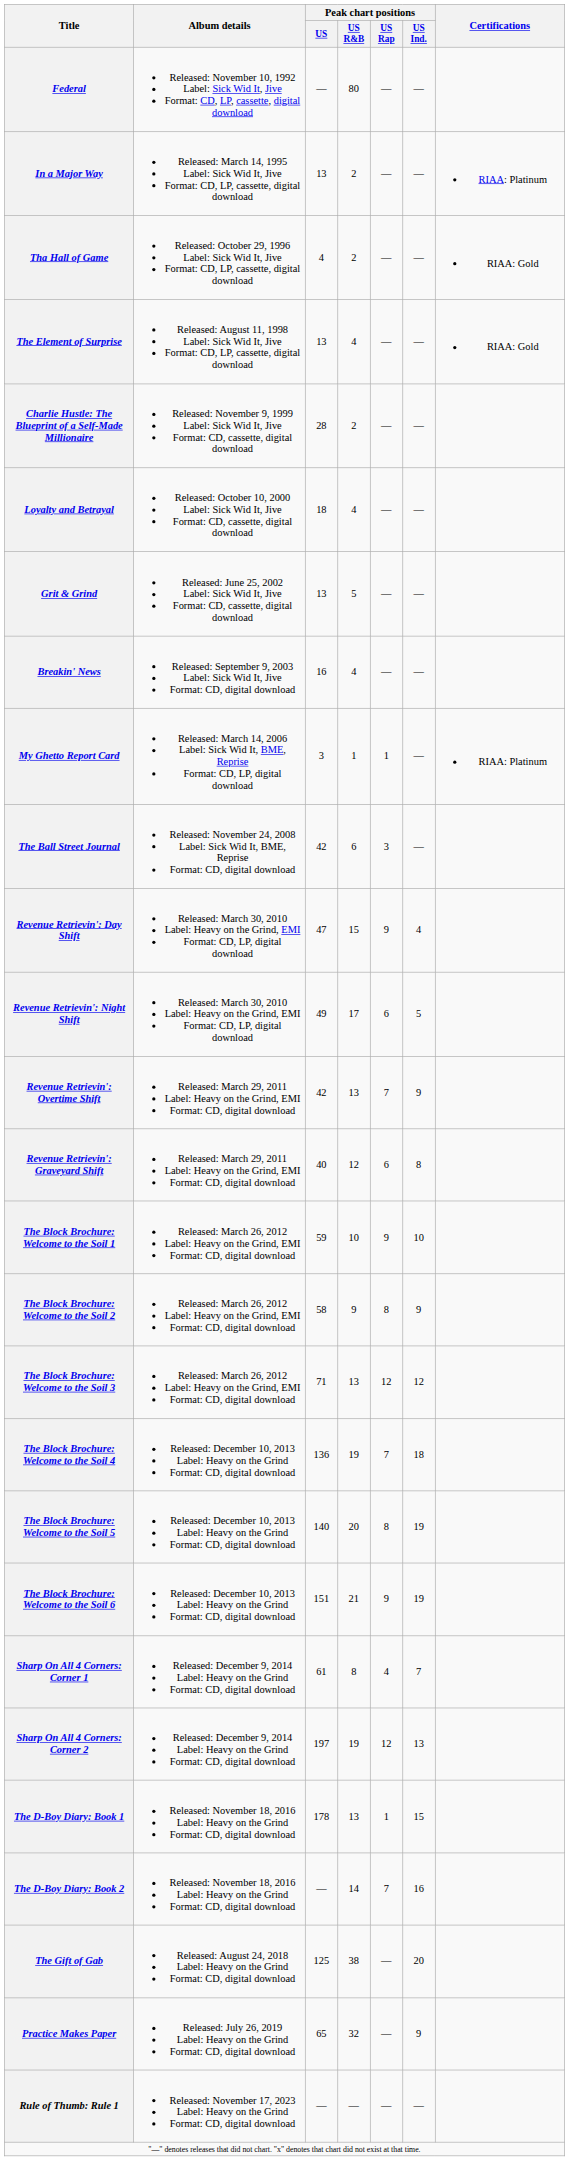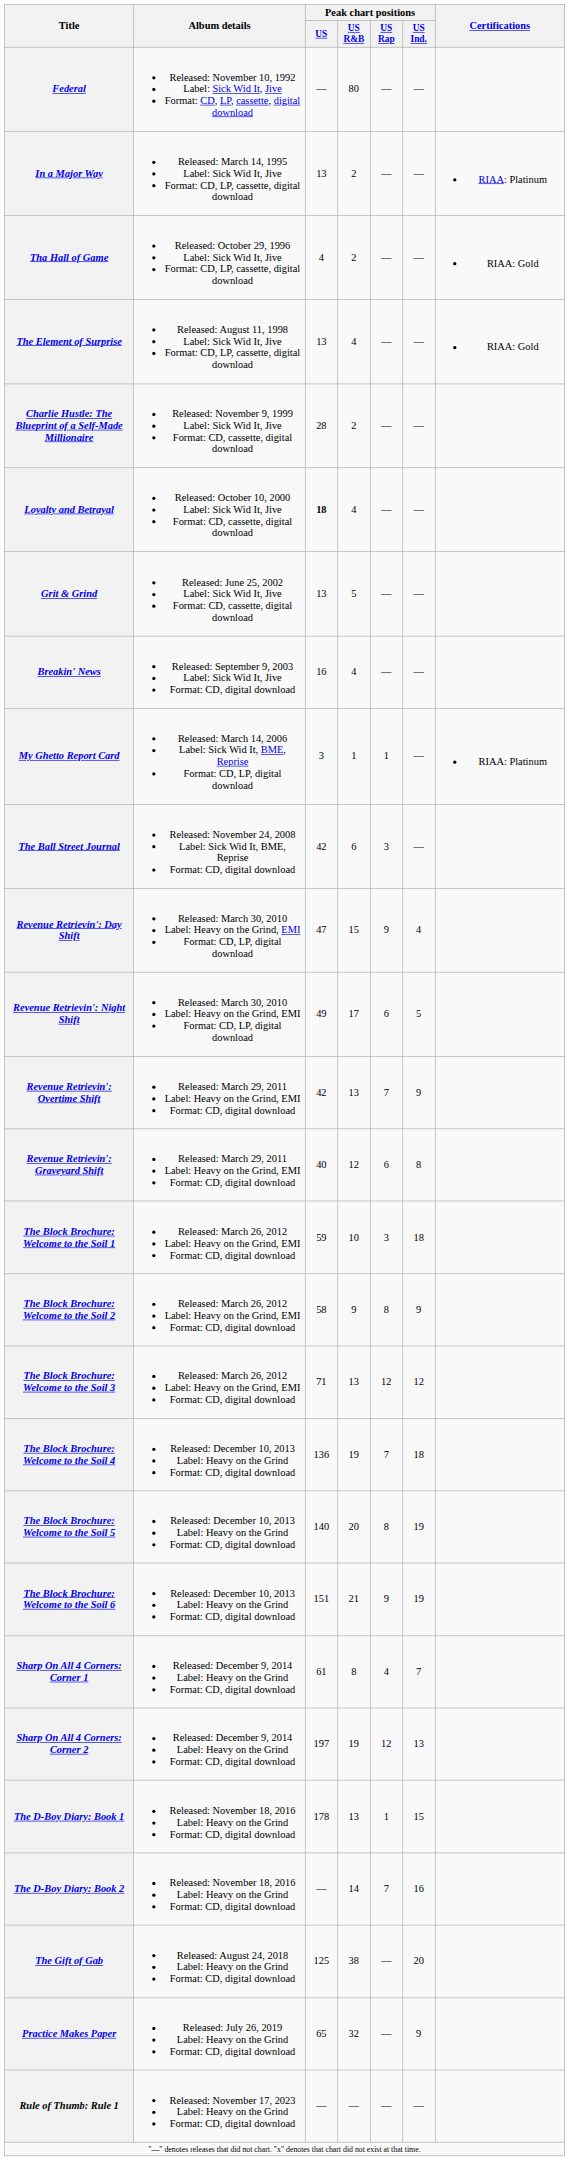Loyalty and Betrayal | Peak chart positions / US: normal -> bold
The Block Brochure: Welcome to the Soil 1 | Peak chart positions / US Rap: 9 -> 3
The Block Brochure: Welcome to the Soil 1 | Peak chart positions / US Ind.: 10 -> 18
